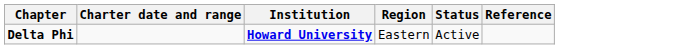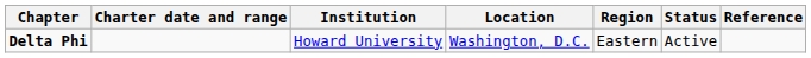+ column: Location | Washington, D.C.
Delta Phi | Institution: bold -> normal
